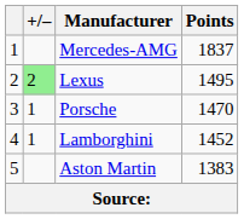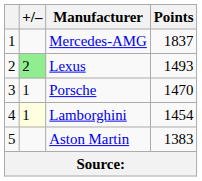Lexus | Points: 1495 -> 1493
Lamborghini | +/–: no background -> lightyellow background
Lamborghini | Points: 1452 -> 1454
